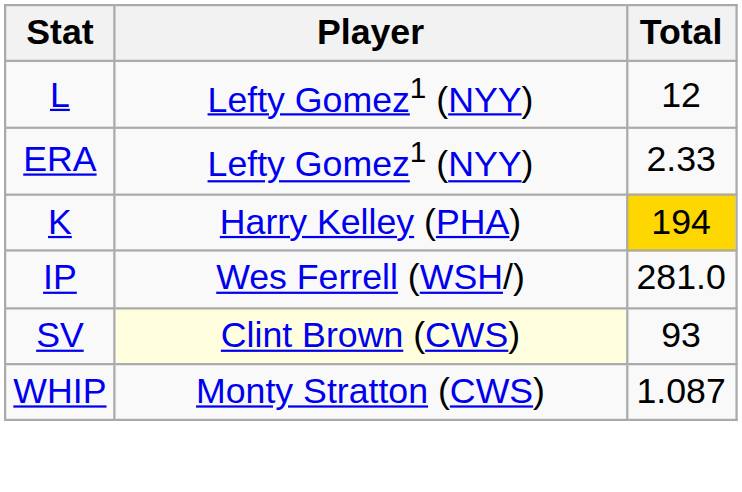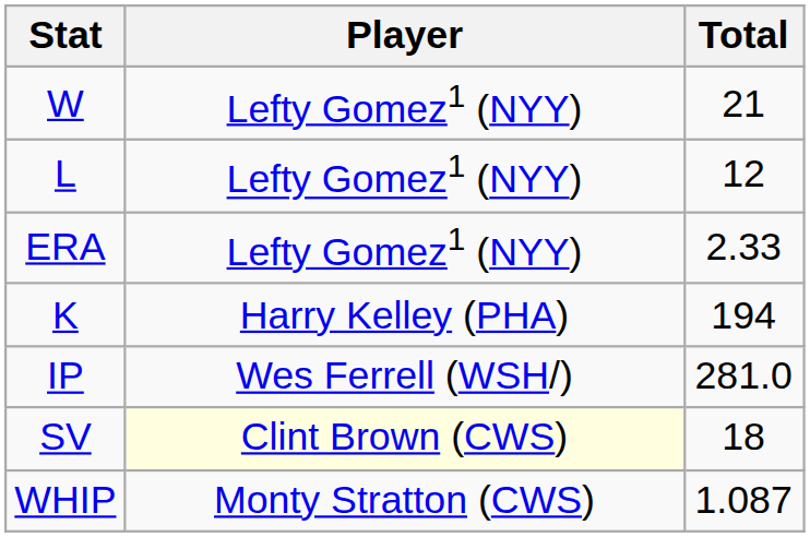+ row: W | Lefty Gomez1 (NYY) | 21
K | Total: gold background -> no background
SV | Total: 93 -> 18
